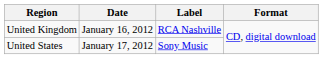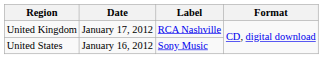United Kingdom | Date: January 16, 2012 -> January 17, 2012
United States | Date: January 17, 2012 -> January 16, 2012
